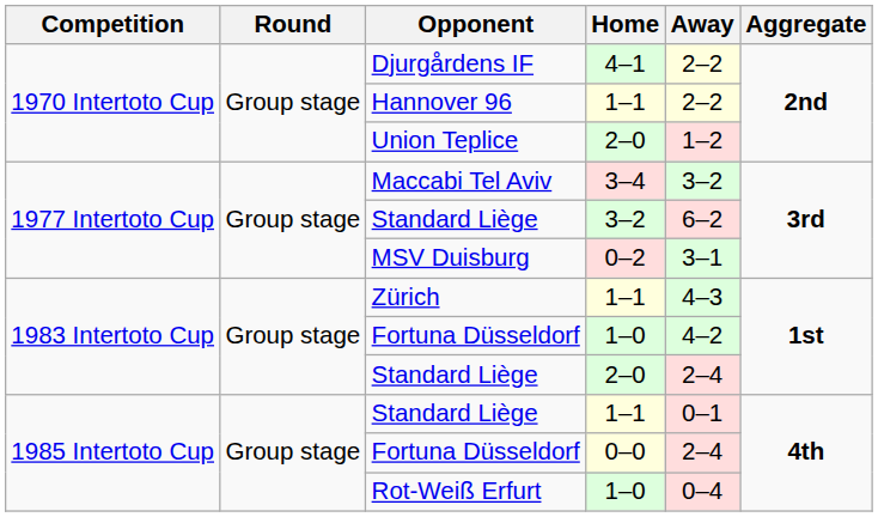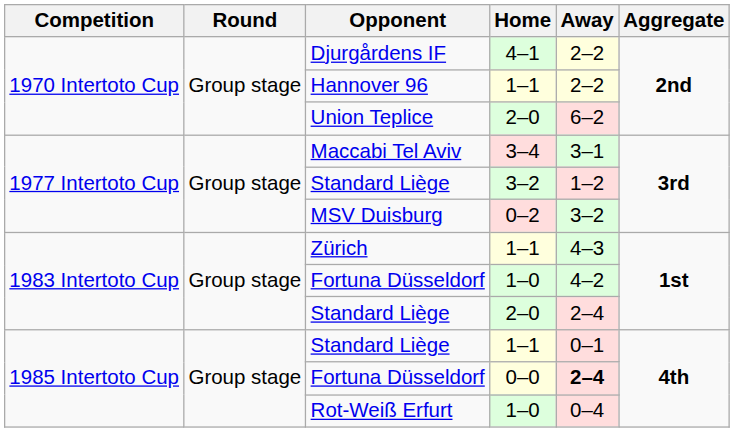Union Teplice | Away: 1–2 -> 6–2
Maccabi Tel Aviv | Away: 3–2 -> 3–1
Standard Liège / 3–2 | Away: 6–2 -> 1–2
MSV Duisburg | Away: 3–1 -> 3–2
Fortuna Düsseldorf / 0–0 | Away: normal -> bold
